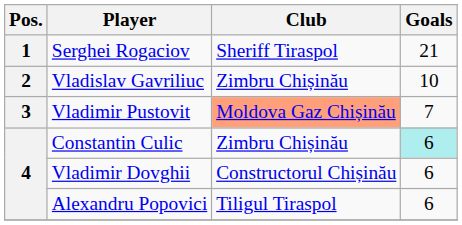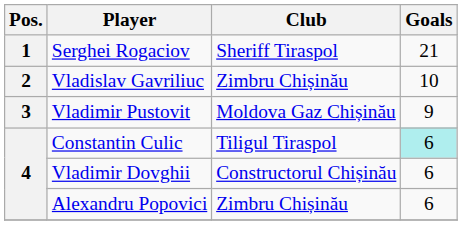Vladimir Pustovit | Club: lightsalmon background -> no background
Vladimir Pustovit | Goals: 7 -> 9
Constantin Culic | Club: Zimbru Chișinău -> Tiligul Tiraspol
Alexandru Popovici | Club: Tiligul Tiraspol -> Zimbru Chișinău
